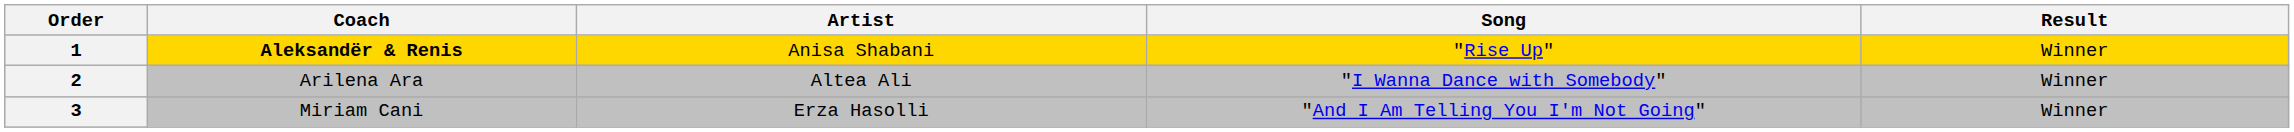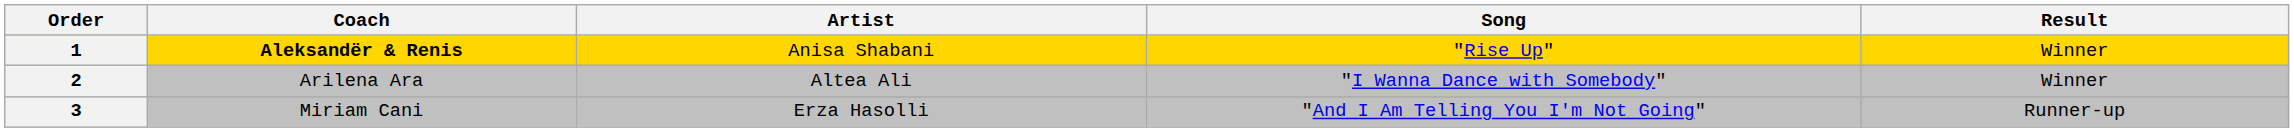3 | Result: Winner -> Runner-up
